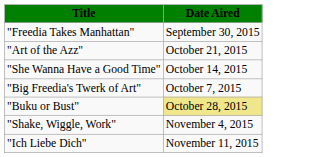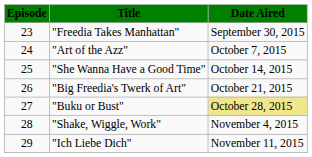+ column: Episode | 23 | 24 | 25 | 26 | 27 | 28 | 29
"Art of the Azz" | Date Aired: October 21, 2015 -> October 7, 2015
"Big Freedia's Twerk of Art" | Date Aired: October 7, 2015 -> October 21, 2015
